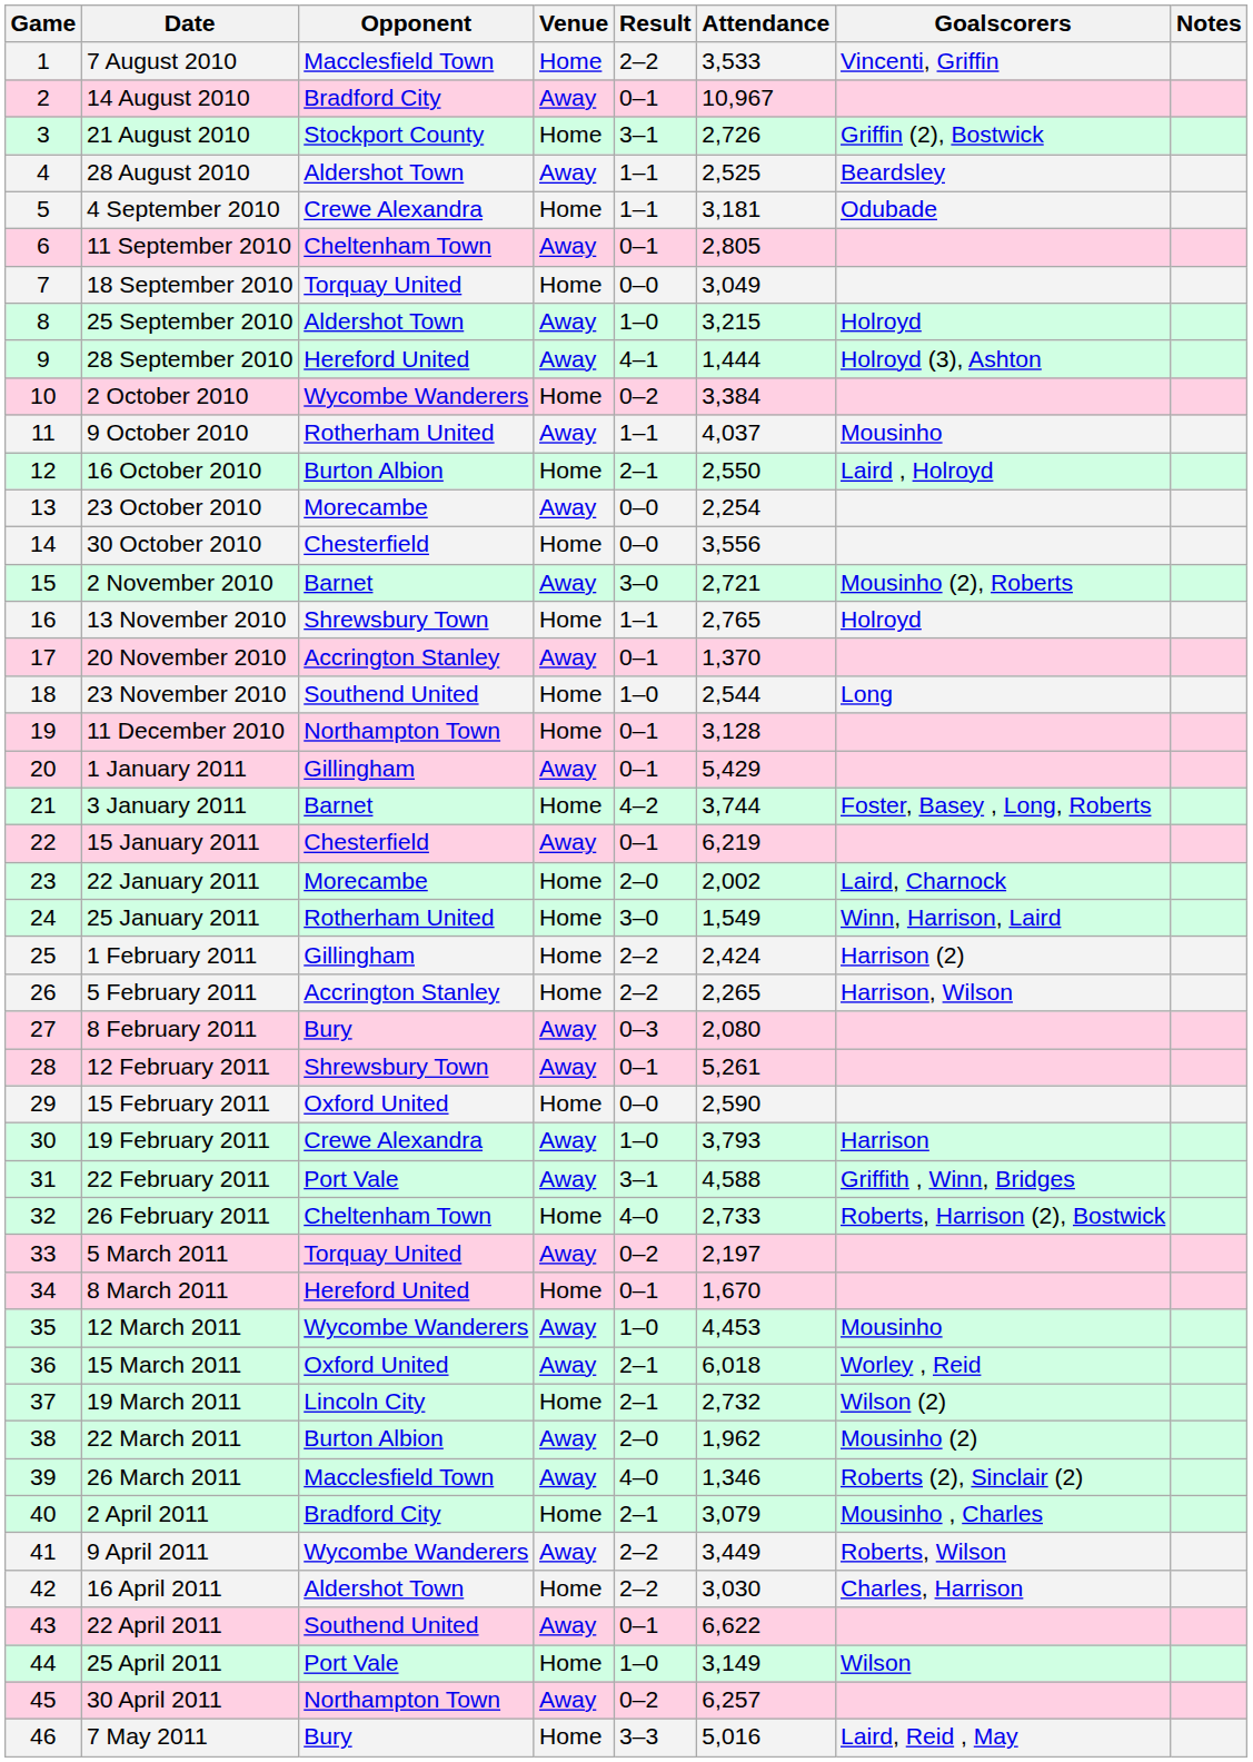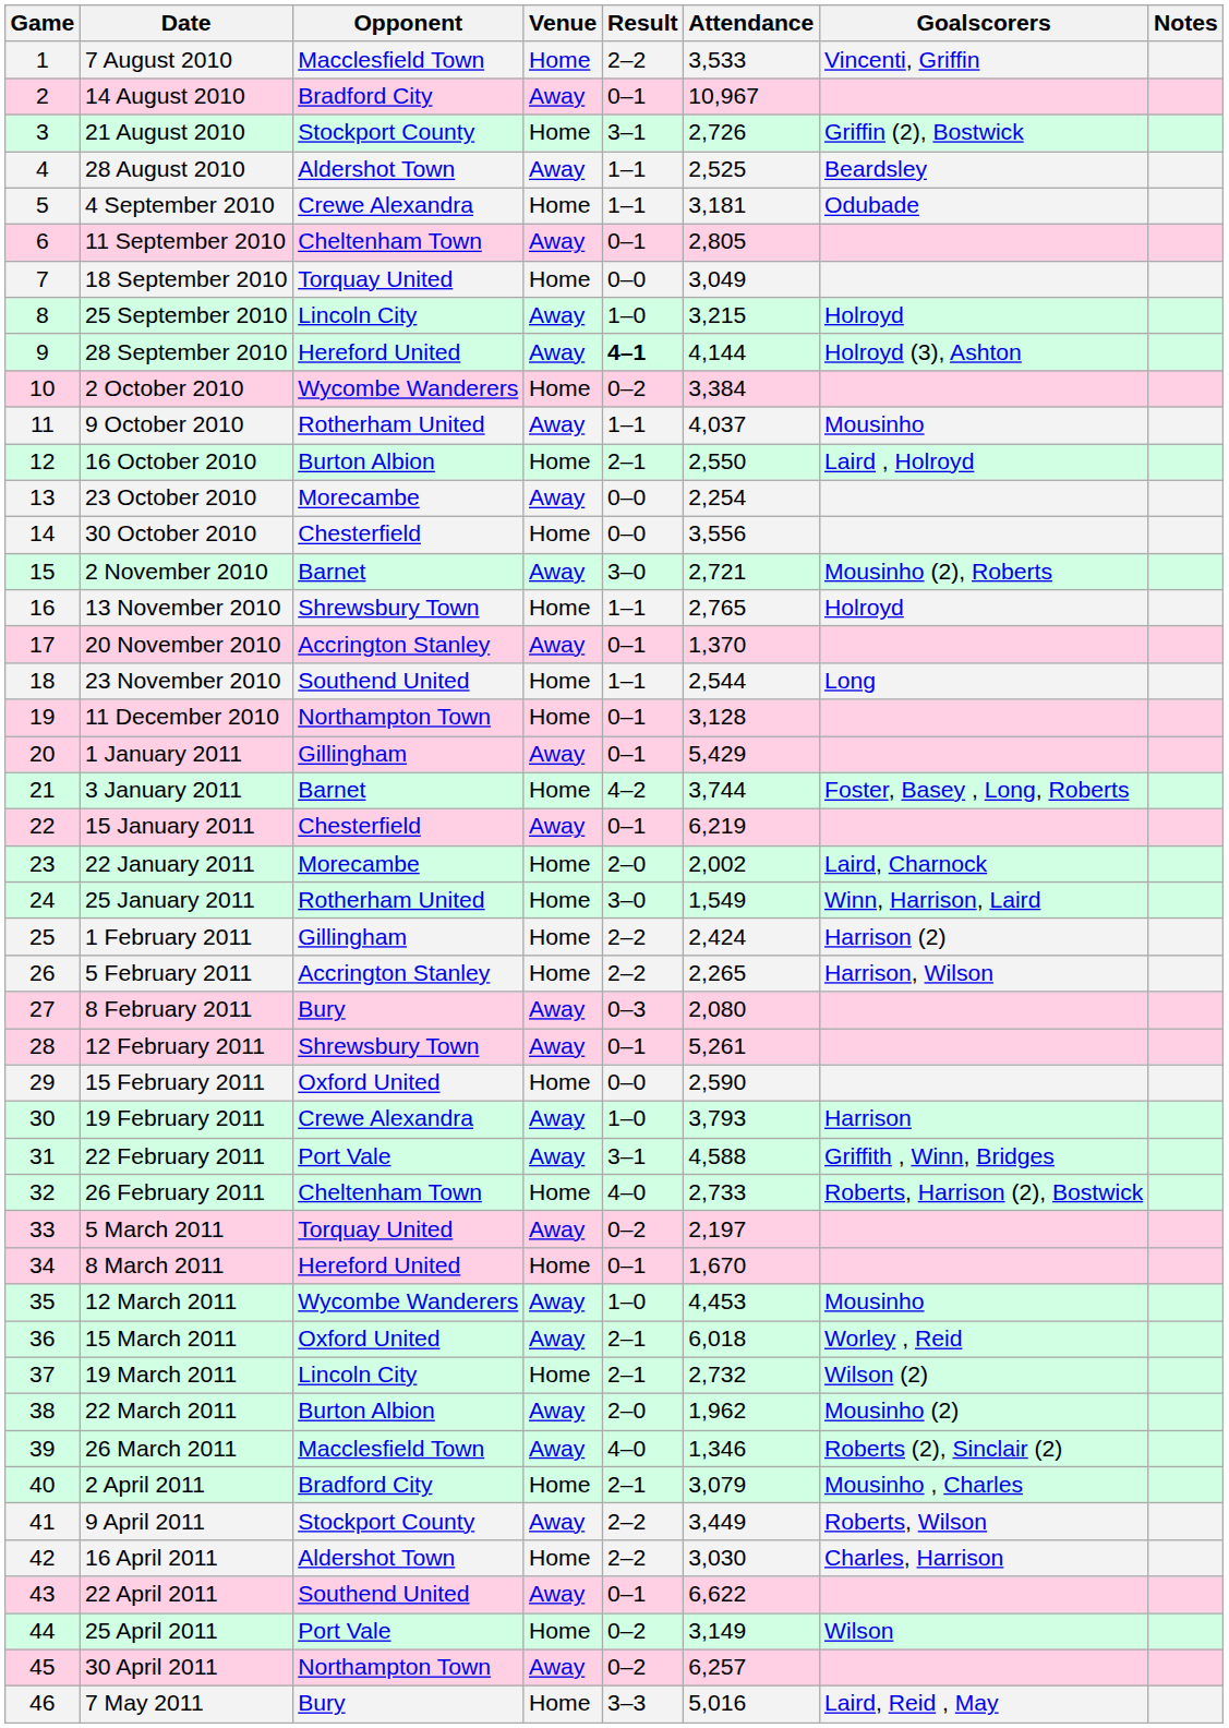25 September 2010 | Opponent: Aldershot Town -> Lincoln City
28 September 2010 | Result: normal -> bold
28 September 2010 | Attendance: 1,444 -> 4,144
23 November 2010 | Result: 1–0 -> 1–1
9 April 2011 | Opponent: Wycombe Wanderers -> Stockport County
25 April 2011 | Result: 1–0 -> 0–2
